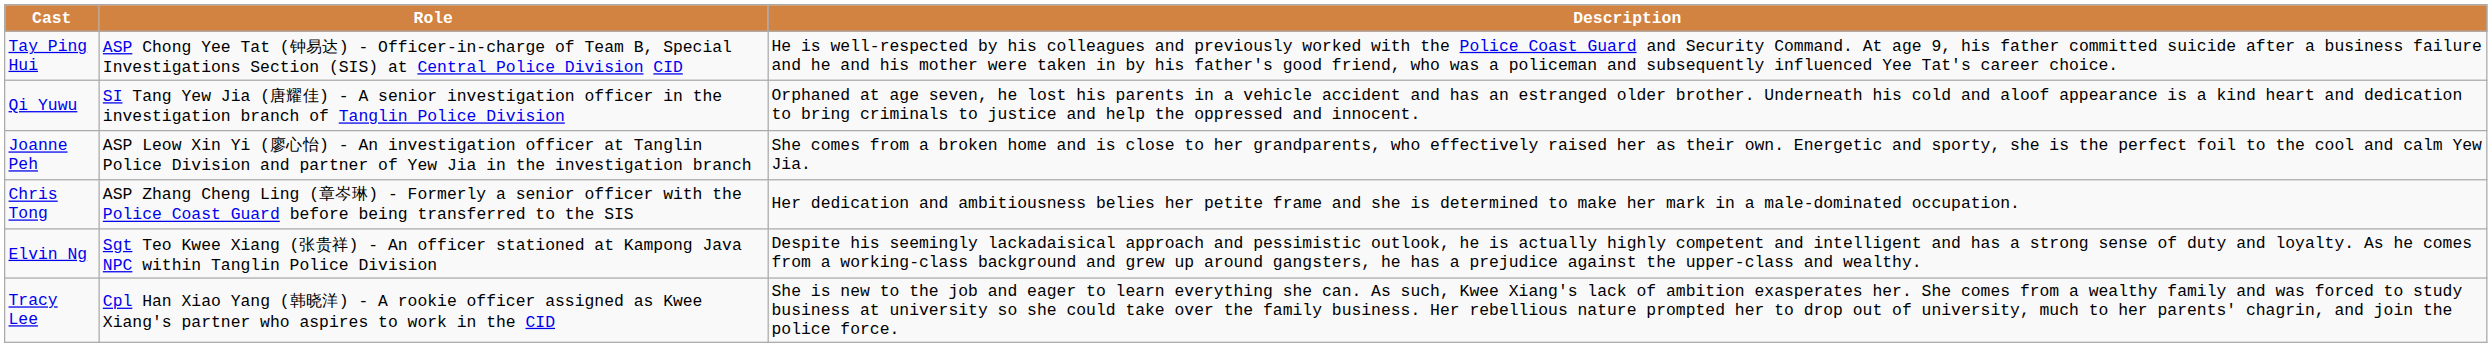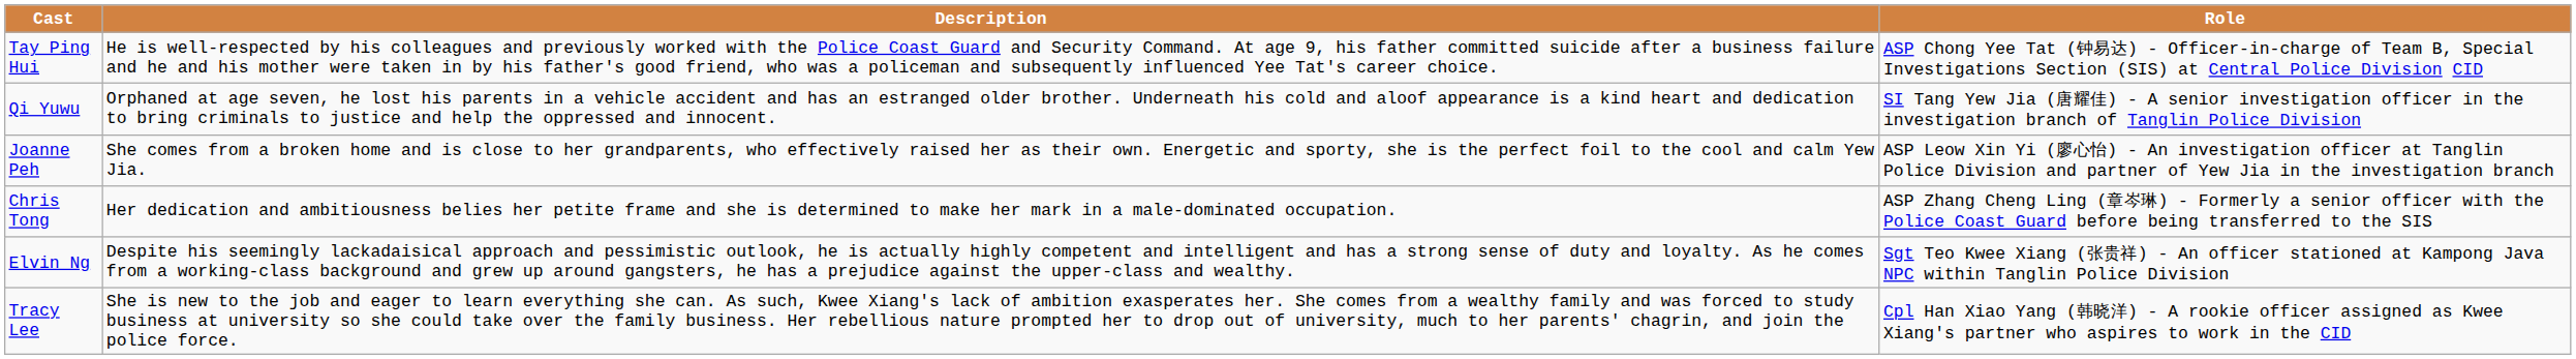columns swapped: Role <-> Description
